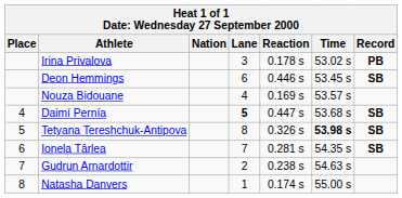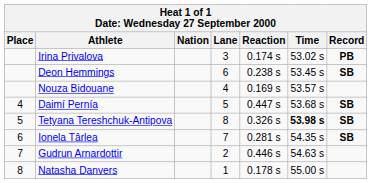Irina Privalova | Reaction: 0.178 s -> 0.174 s
Deon Hemmings | Reaction: 0.446 s -> 0.238 s
Daimí Pernía | Lane: bold -> normal
Gudrun Arnardottir | Reaction: 0.238 s -> 0.446 s
Natasha Danvers | Reaction: 0.174 s -> 0.178 s
